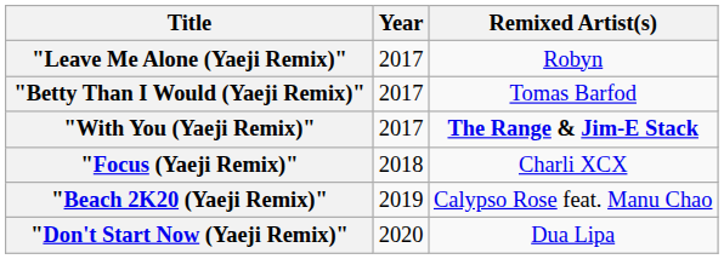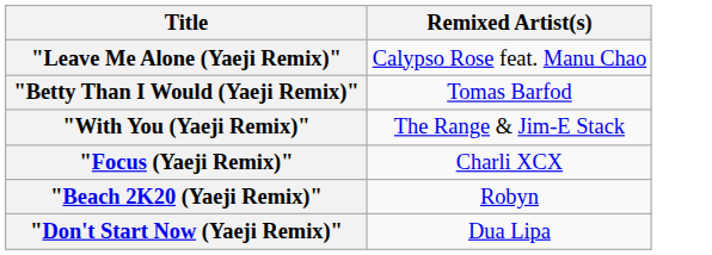- column: Year | 2017 | 2017 | 2017 | 2018 | 2019 | 2020
"Leave Me Alone (Yaeji Remix)" | Remixed Artist(s): Robyn -> Calypso Rose feat. Manu Chao
"With You (Yaeji Remix)" | Remixed Artist(s): bold -> normal
"Beach 2K20 (Yaeji Remix)" | Remixed Artist(s): Calypso Rose feat. Manu Chao -> Robyn
